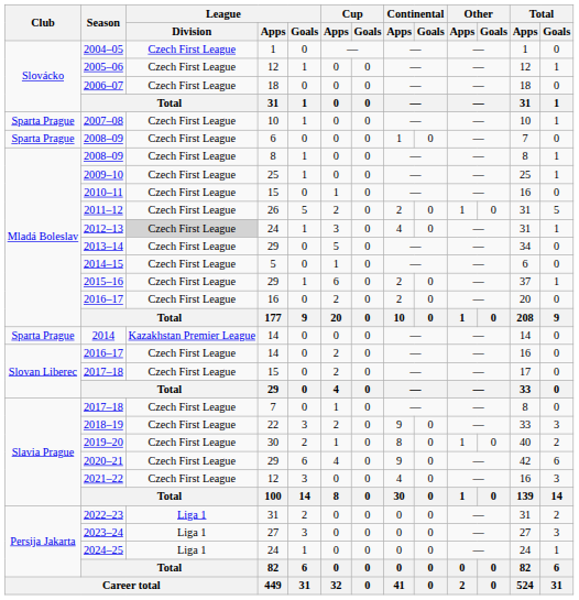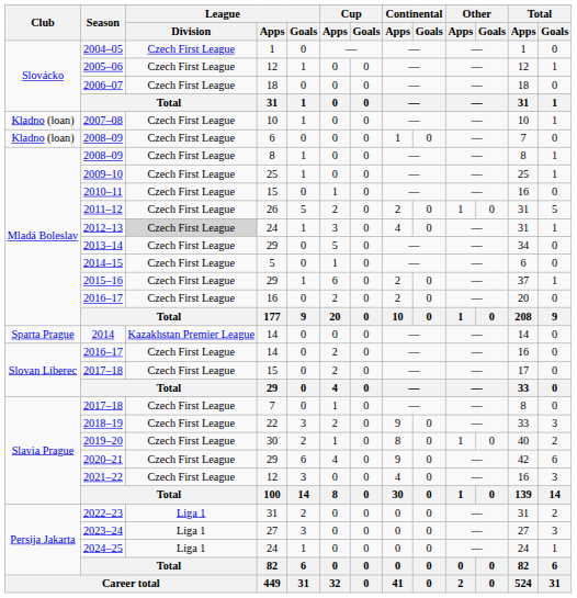2007–08 | Club: Sparta Prague -> Kladno (loan)
2008–09 / 6 | Club: Sparta Prague -> Kladno (loan)
